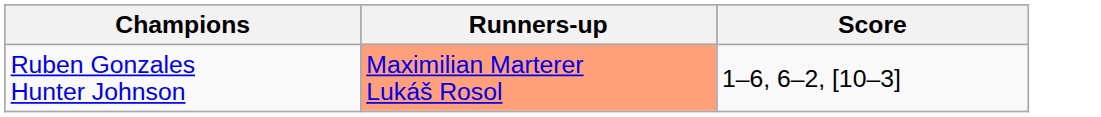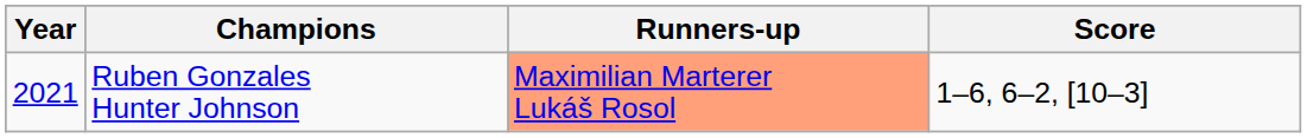+ column: Year | 2021
